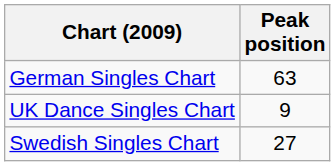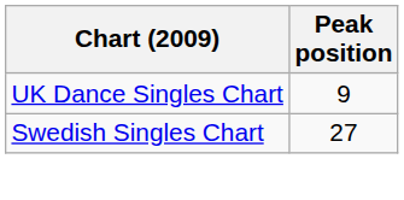- row: German Singles Chart | 63
